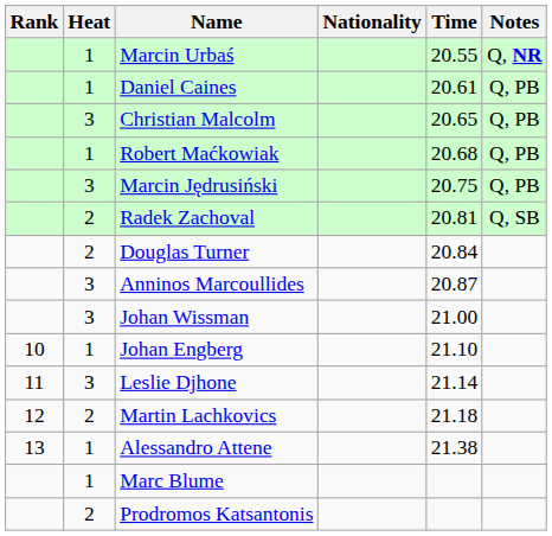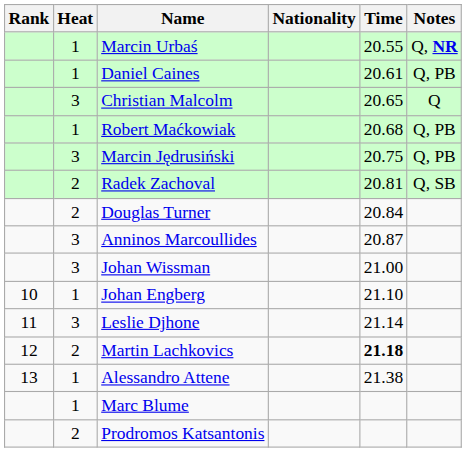Christian Malcolm | Notes: Q, PB -> Q
Martin Lachkovics | Time: normal -> bold
